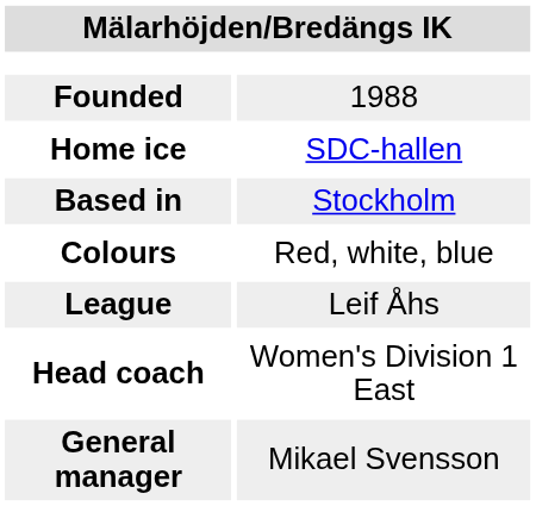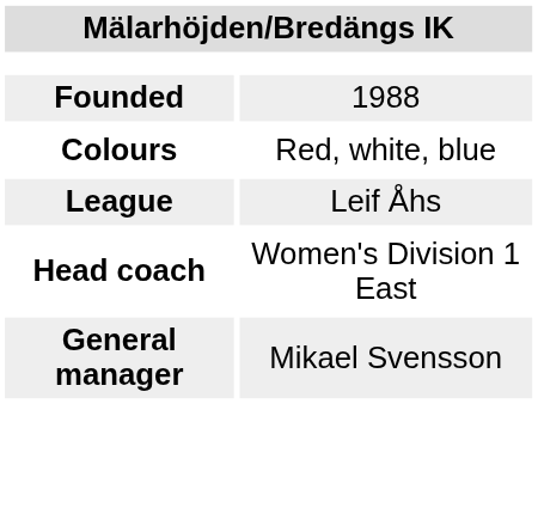- row: Home ice | SDC-hallen
- row: Based in | Stockholm
